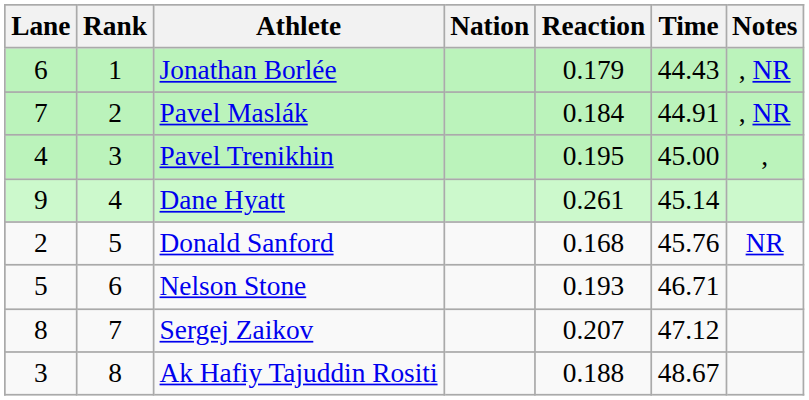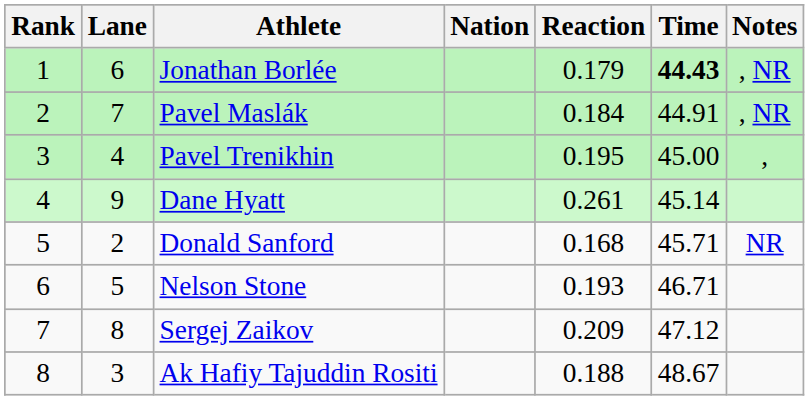columns swapped: Rank <-> Lane
Jonathan Borlée | Time: normal -> bold
Donald Sanford | Time: 45.76 -> 45.71
Sergej Zaikov | Reaction: 0.207 -> 0.209
